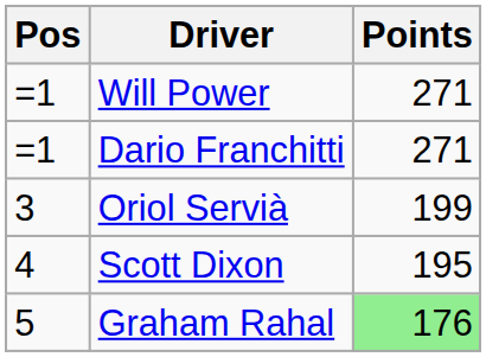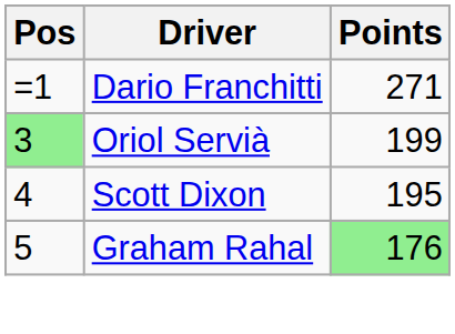- row: =1 | Will Power | 271
Oriol Servià | Pos: no background -> lightgreen background
